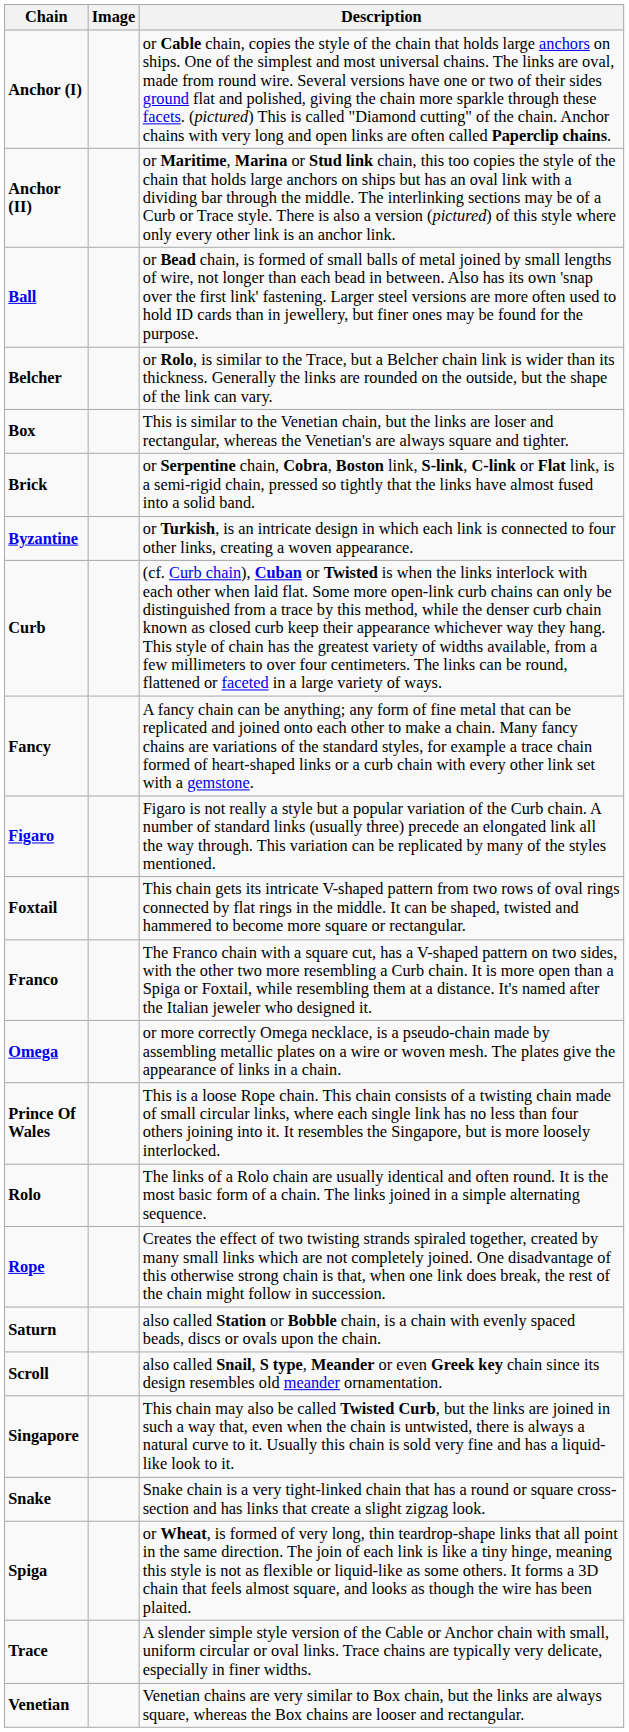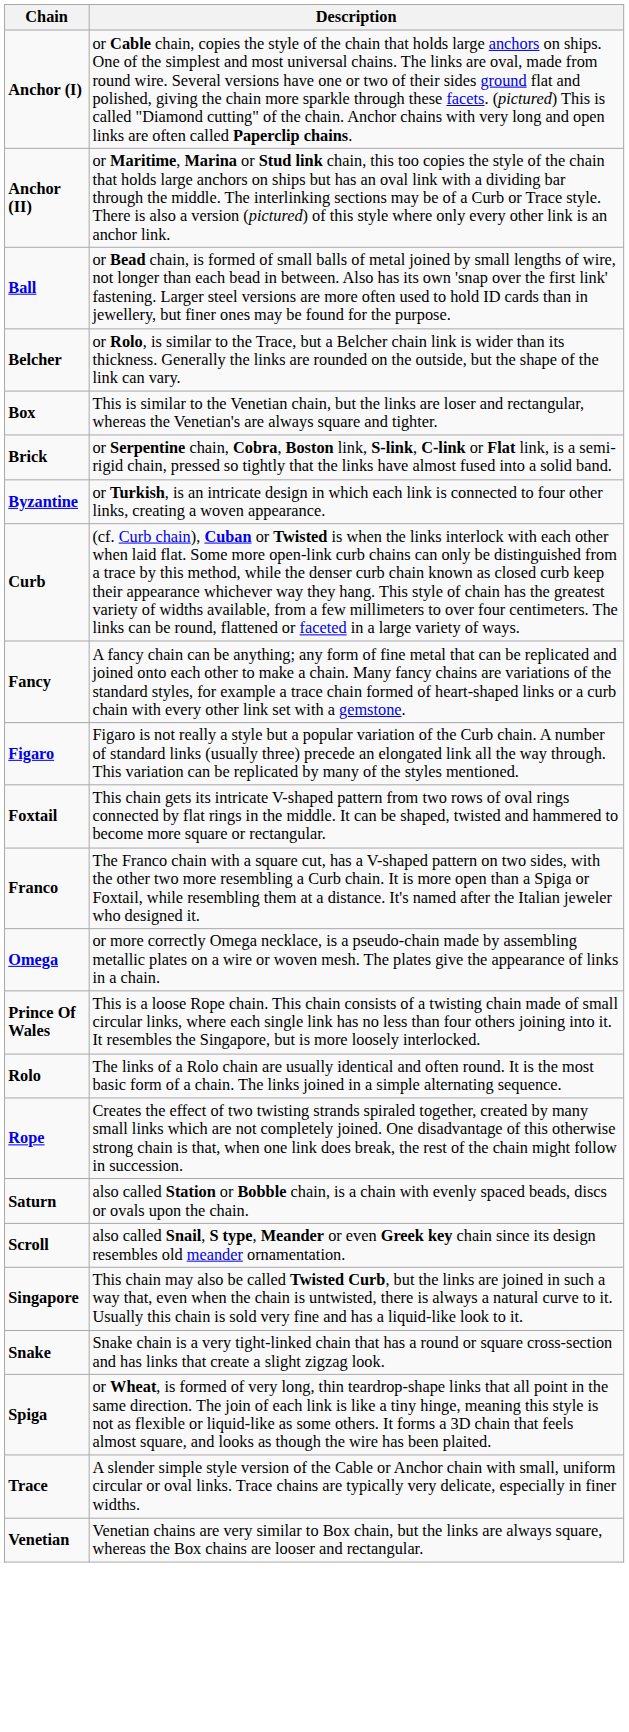- column: Image
